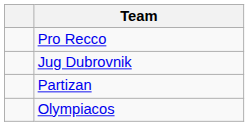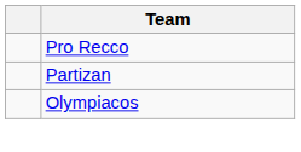- row: Jug Dubrovnik
